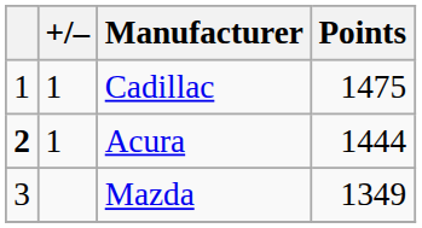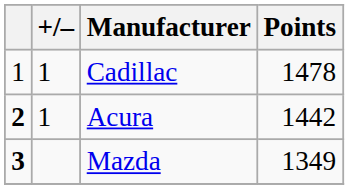Cadillac | Points: 1475 -> 1478
Acura | Points: 1444 -> 1442
Mazda | column 1: normal -> bold
